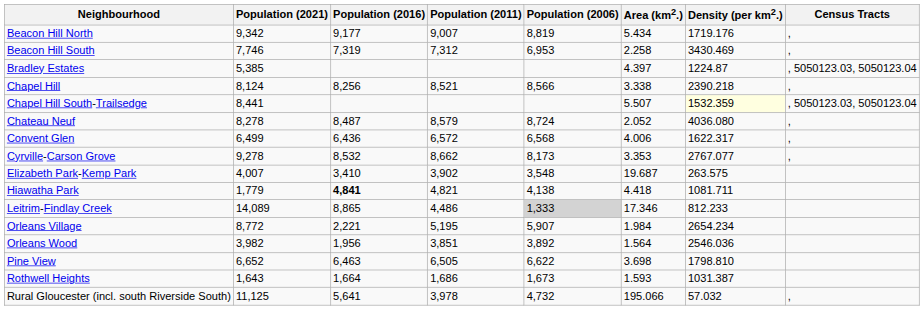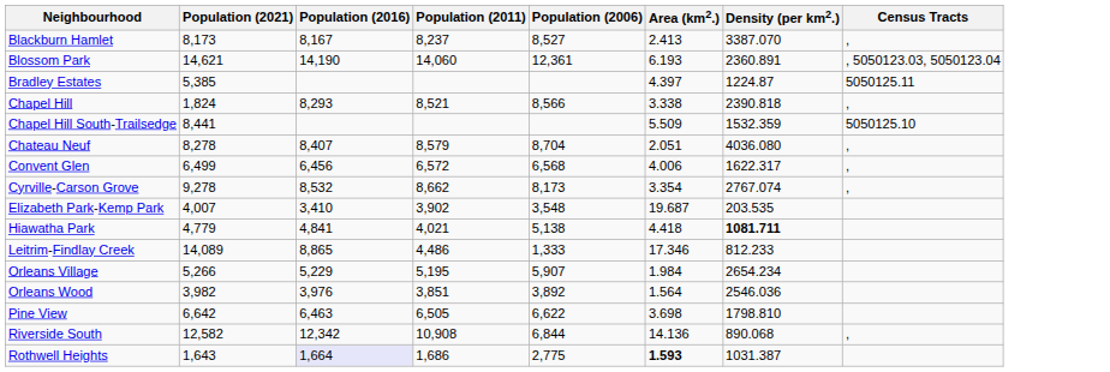- row: Beacon Hill North | 9,342 | 9,177 | 9,007 | 8,819 | 5.434 | 1719.176 | ,
- row: Beacon Hill South | 7,746 | 7,319 | 7,312 | 6,953 | 2.258 | 3430.469 | ,
+ row: Blackburn Hamlet | 8,173 | 8,167 | 8,237 | 8,527 | 2.413 | 3387.070 | ,
+ row: Blossom Park | 14,621 | 14,190 | 14,060 | 12,361 | 6.193 | 2360.891 | , 5050123.03, 5050123.04
Bradley Estates | Census Tracts: , 5050123.03, 5050123.04 -> 5050125.11
Chapel Hill | Population (2021): 8,124 -> 1,824
Chapel Hill | Population (2016): 8,256 -> 8,293
Chapel Hill | Density (per km2.): 2390.218 -> 2390.818
Chapel Hill South-Trailsedge | Area (km2.): 5.507 -> 5.509
Chapel Hill South-Trailsedge | Density (per km2.): lightyellow background -> no background
Chapel Hill South-Trailsedge | Census Tracts: , 5050123.03, 5050123.04 -> 5050125.10
Chateau Neuf | Population (2016): 8,487 -> 8,407
Chateau Neuf | Population (2006): 8,724 -> 8,704
Chateau Neuf | Area (km2.): 2.052 -> 2.051
Convent Glen | Population (2016): 6,436 -> 6,456
Cyrville-Carson Grove | Area (km2.): 3.353 -> 3.354
Cyrville-Carson Grove | Density (per km2.): 2767.077 -> 2767.074
Elizabeth Park-Kemp Park | Density (per km2.): 263.575 -> 203.535
Hiawatha Park | Population (2021): 1,779 -> 4,779
Hiawatha Park | Population (2016): bold -> normal
Hiawatha Park | Population (2011): 4,821 -> 4,021
Hiawatha Park | Population (2006): 4,138 -> 5,138
Hiawatha Park | Density (per km2.): normal -> bold
Leitrim-Findlay Creek | Population (2006): lightgrey background -> no background
Orleans Village | Population (2021): 8,772 -> 5,266
Orleans Village | Population (2016): 2,221 -> 5,229
Orleans Wood | Population (2016): 1,956 -> 3,976
Pine View | Population (2021): 6,652 -> 6,642
+ row: Riverside South | 12,582 | 12,342 | 10,908 | 6,844 | 14.136 | 890.068 | ,
Rothwell Heights | Population (2016): no background -> lavender background
Rothwell Heights | Population (2006): 1,673 -> 2,775
Rothwell Heights | Area (km2.): normal -> bold
- row: Rural Gloucester (incl. south Riverside South) | 11,125 | 5,641 | 3,978 | 4,732 | 195.066 | 57.032 | ,
